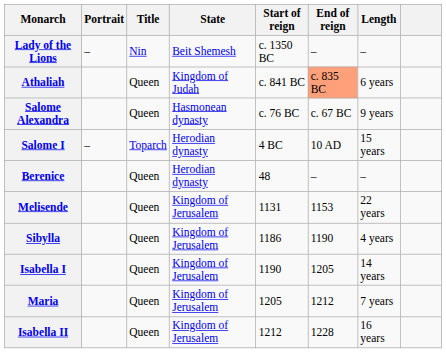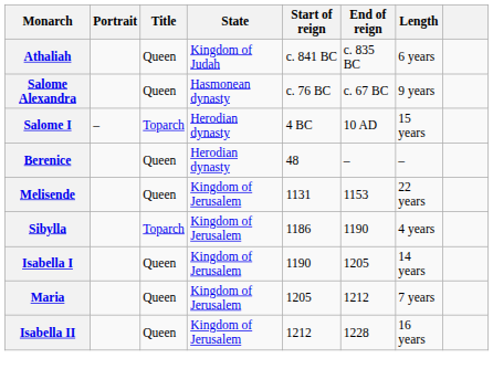- row: Lady of the Lions | – | Nin | Beit Shemesh | c. 1350 BC | – | –
Athaliah | End of reign: lightsalmon background -> no background
Sibylla | Title: Queen -> Toparch
